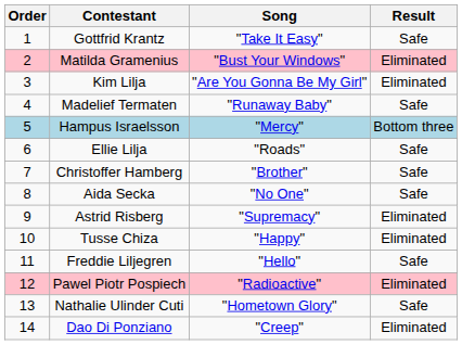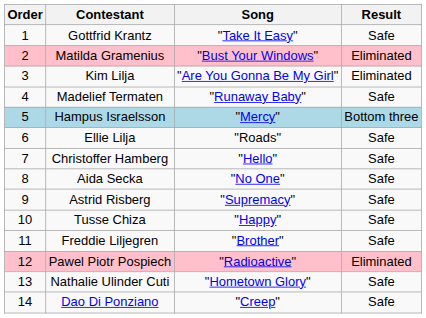Christoffer Hamberg | Song: "Brother" -> "Hello"
Astrid Risberg | Result: Eliminated -> Safe
Tusse Chiza | Result: Eliminated -> Safe
Freddie Liljegren | Song: "Hello" -> "Brother"
Dao Di Ponziano | Result: Eliminated -> Safe
